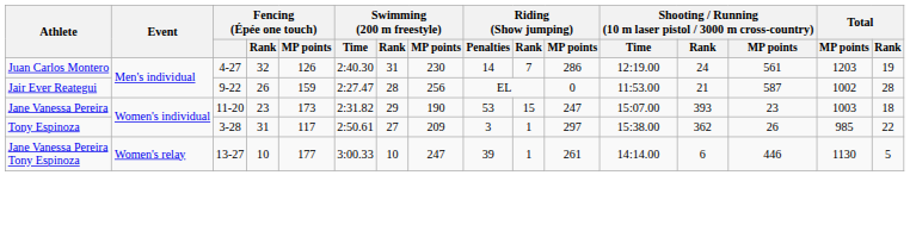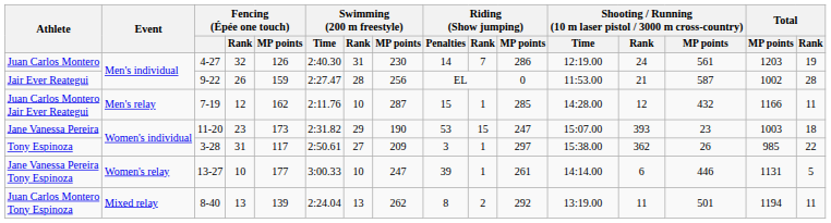+ row: Juan Carlos Montero Jair Ever Reategui | Men's relay | 7-19 | 12 | 162 | 2:11.76 | 10 | 287 | 15 | 1 | 285 | 14:28.00 | 12 | 432 | 1166 | 11
Jane Vanessa Pereira Tony Espinoza | Total / MP points: 1130 -> 1131
+ row: Juan Carlos Montero Tony Espinoza | Mixed relay | 8-40 | 13 | 139 | 2:24.04 | 13 | 262 | 8 | 2 | 292 | 13:19.00 | 11 | 501 | 1194 | 11
